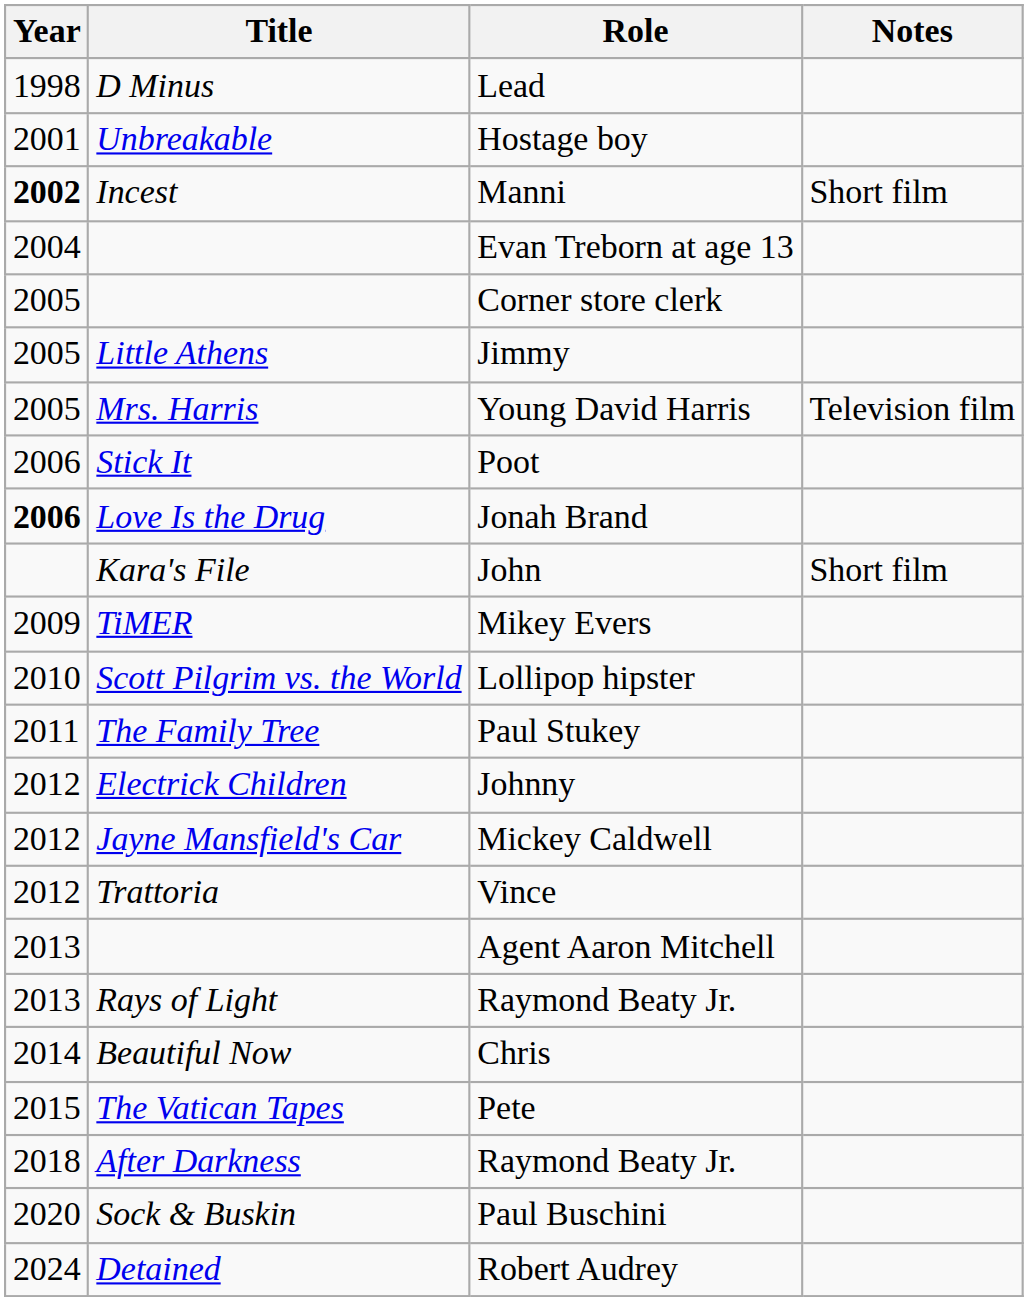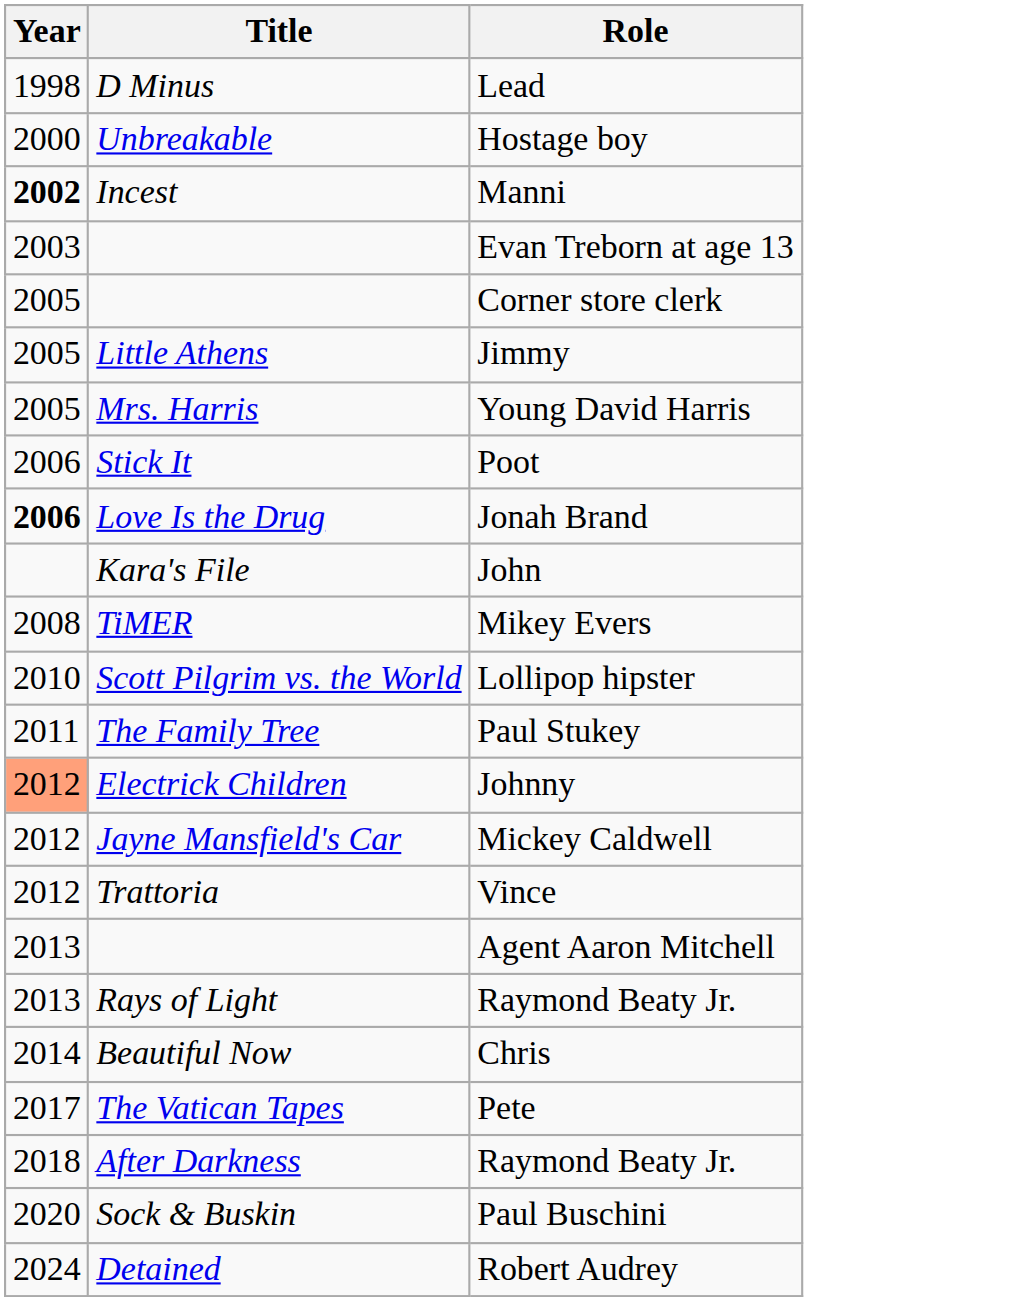- column: Notes | Short film | Television film | Short film
Hostage boy | Year: 2001 -> 2000
Evan Treborn at age 13 | Year: 2004 -> 2003
Mikey Evers | Year: 2009 -> 2008
Johnny | Year: no background -> lightsalmon background
Pete | Year: 2015 -> 2017
